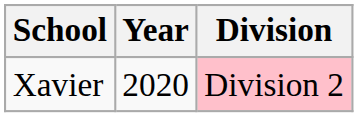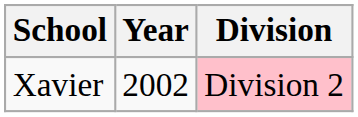Xavier | Year: 2020 -> 2002
